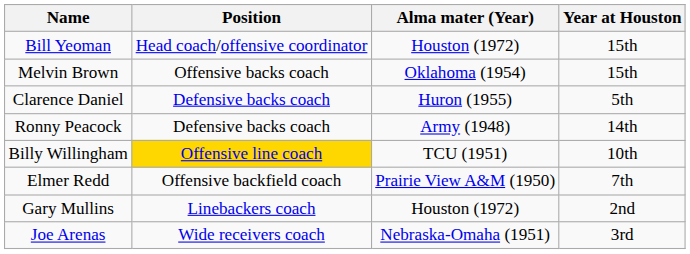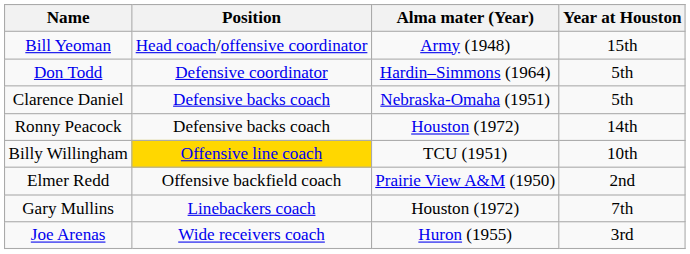Bill Yeoman | Alma mater (Year): Houston (1972) -> Army (1948)
+ row: Don Todd | Defensive coordinator | Hardin–Simmons (1964) | 5th
- row: Melvin Brown | Offensive backs coach | Oklahoma (1954) | 15th
Clarence Daniel | Alma mater (Year): Huron (1955) -> Nebraska-Omaha (1951)
Ronny Peacock | Alma mater (Year): Army (1948) -> Houston (1972)
Elmer Redd | Year at Houston: 7th -> 2nd
Gary Mullins | Year at Houston: 2nd -> 7th
Joe Arenas | Alma mater (Year): Nebraska-Omaha (1951) -> Huron (1955)
